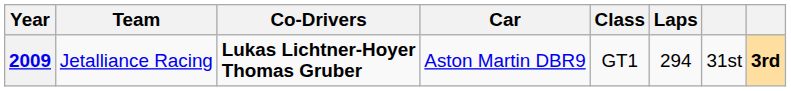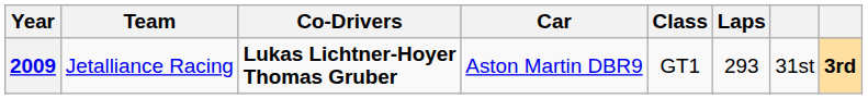2009 | Laps: 294 -> 293
